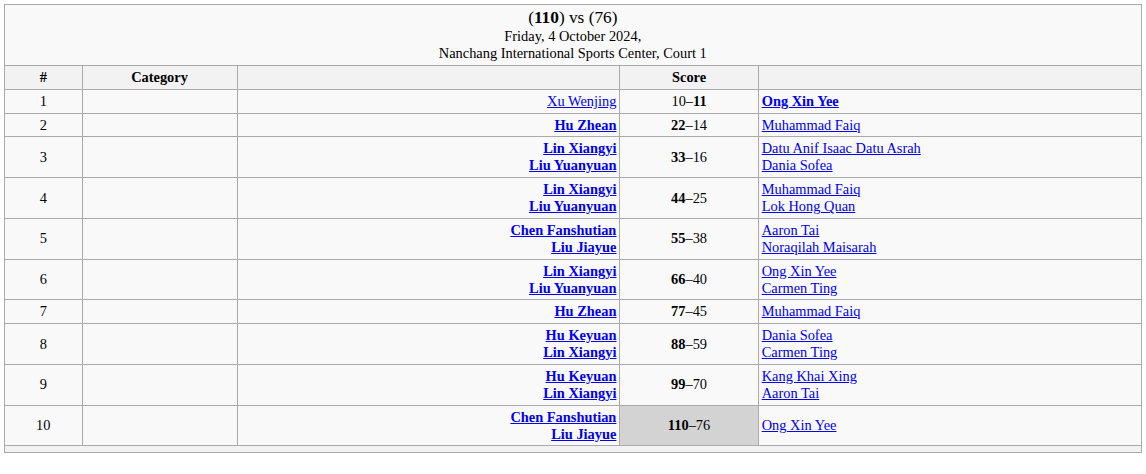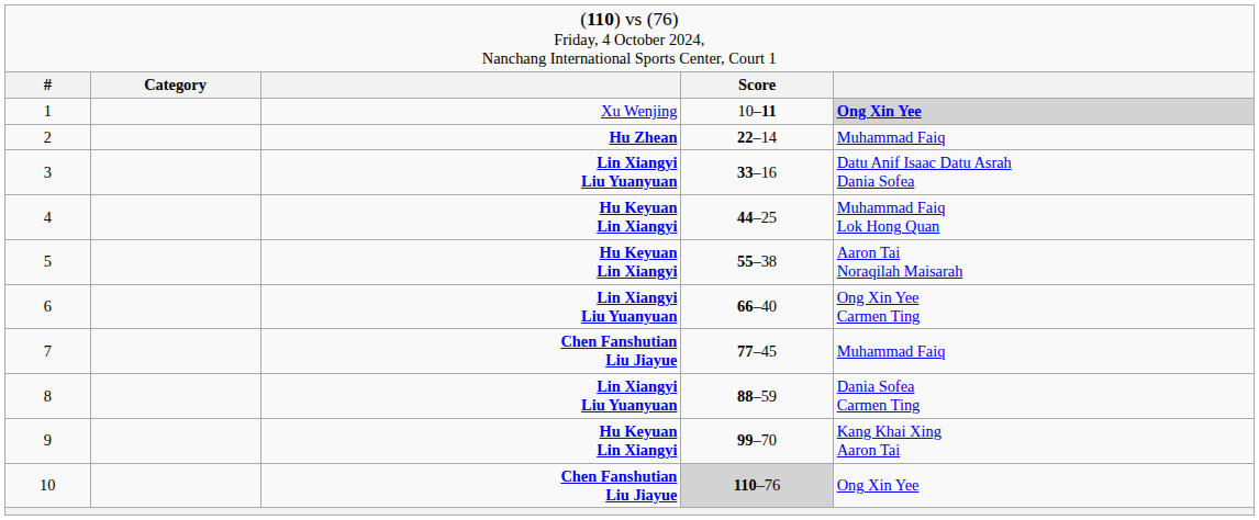1 | column 5: no background -> lightgrey background
4 | column 3: Lin Xiangyi Liu Yuanyuan -> Hu Keyuan Lin Xiangyi
5 | column 3: Chen Fanshutian Liu Jiayue -> Hu Keyuan Lin Xiangyi
7 | column 3: Hu Zhean -> Chen Fanshutian Liu Jiayue
8 | column 3: Hu Keyuan Lin Xiangyi -> Lin Xiangyi Liu Yuanyuan
